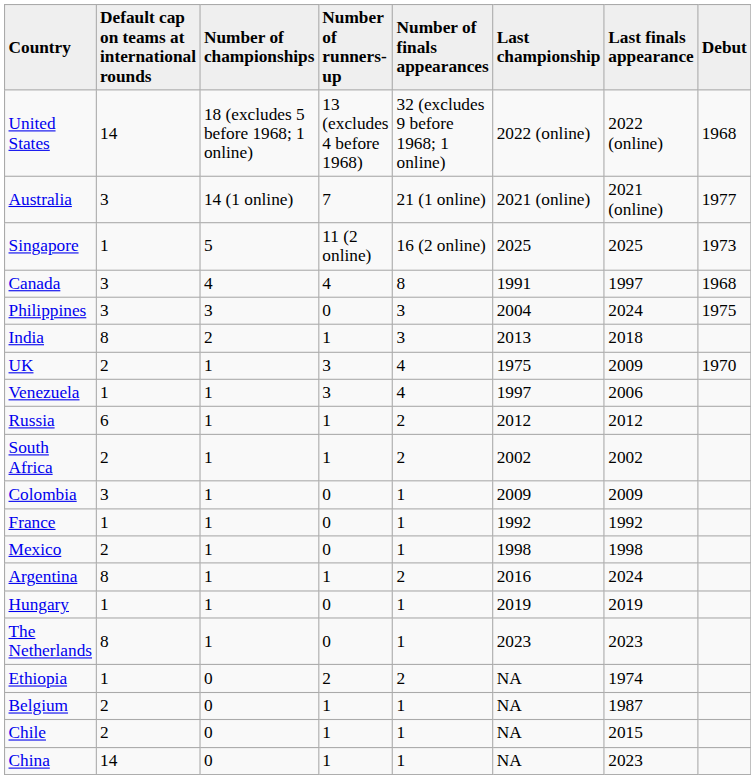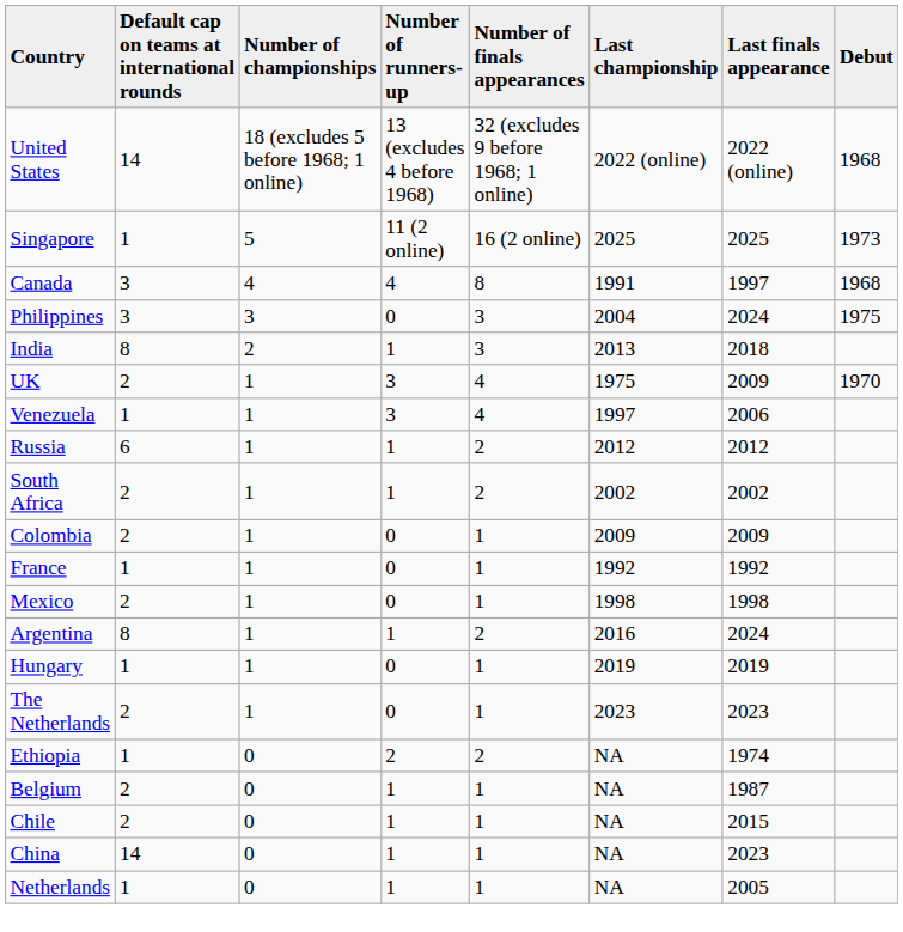- row: Australia | 3 | 14 (1 online) | 7 | 21 (1 online) | 2021 (online) | 2021 (online) | 1977
Colombia | Default cap on teams at international rounds: 3 -> 2
The Netherlands | Default cap on teams at international rounds: 8 -> 2
+ row: Netherlands | 1 | 0 | 1 | 1 | NA | 2005
